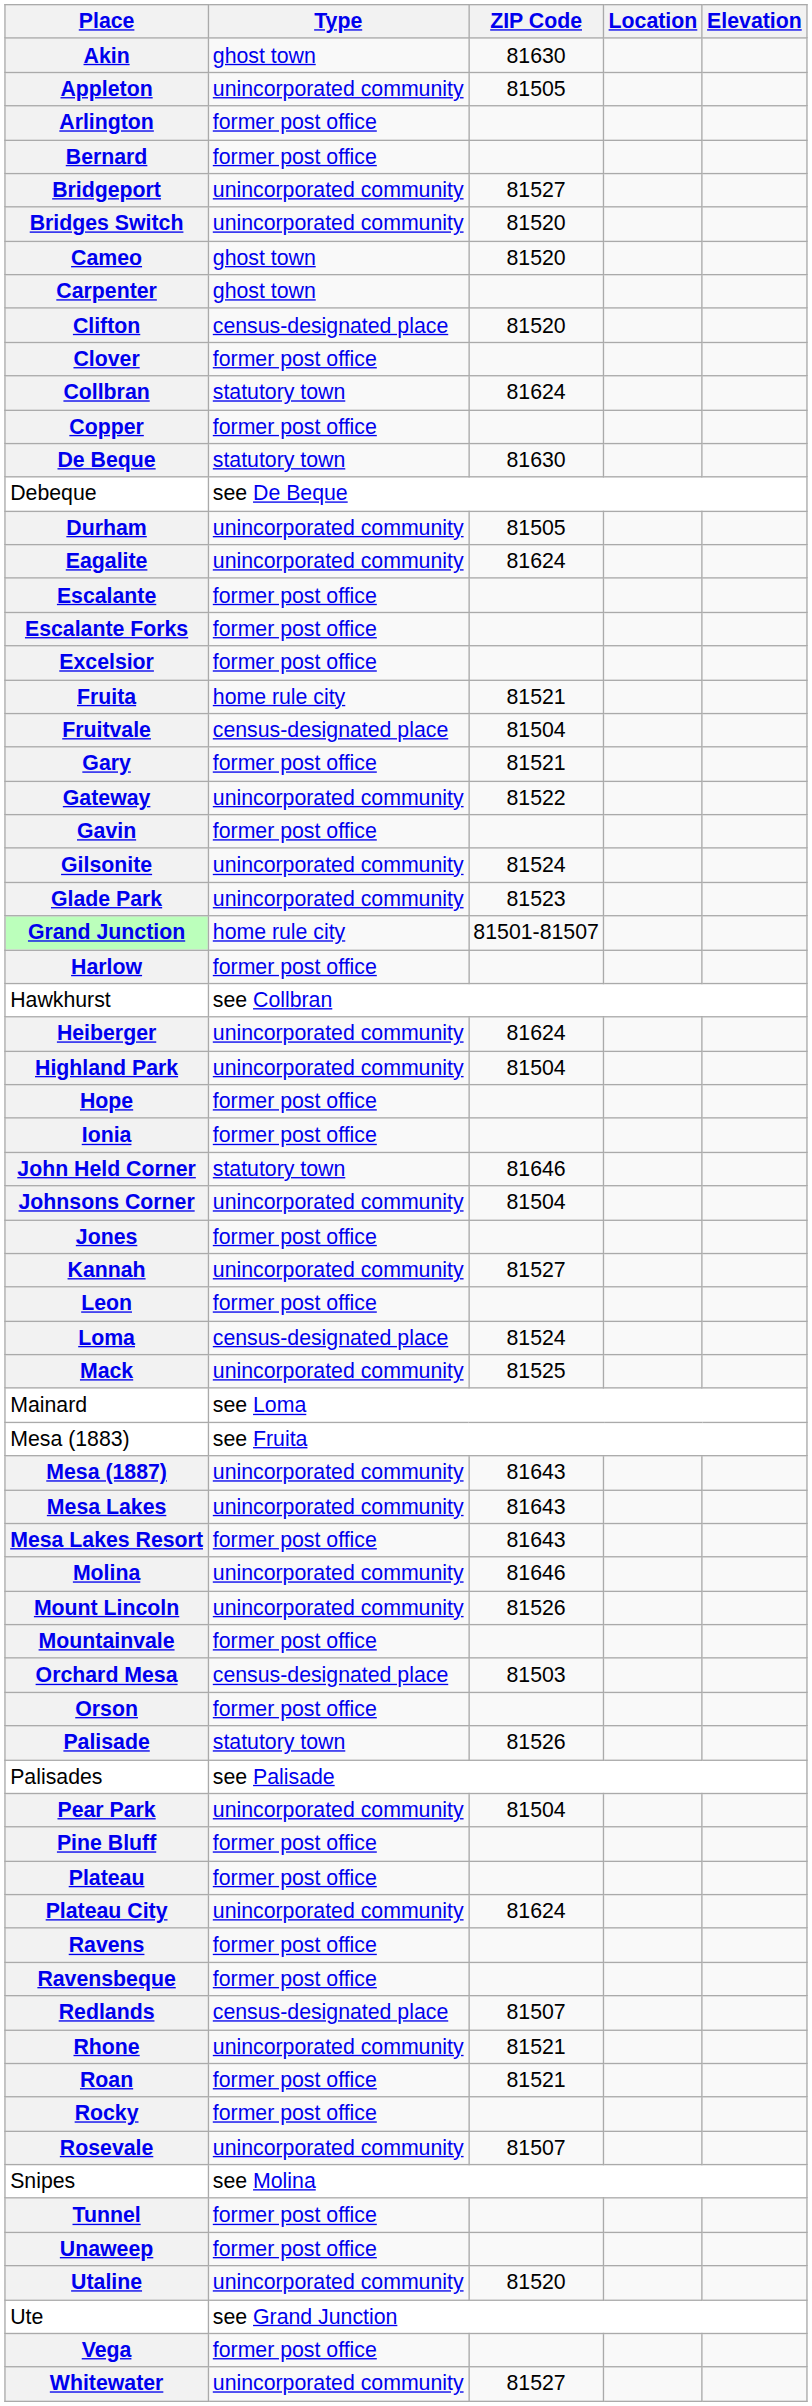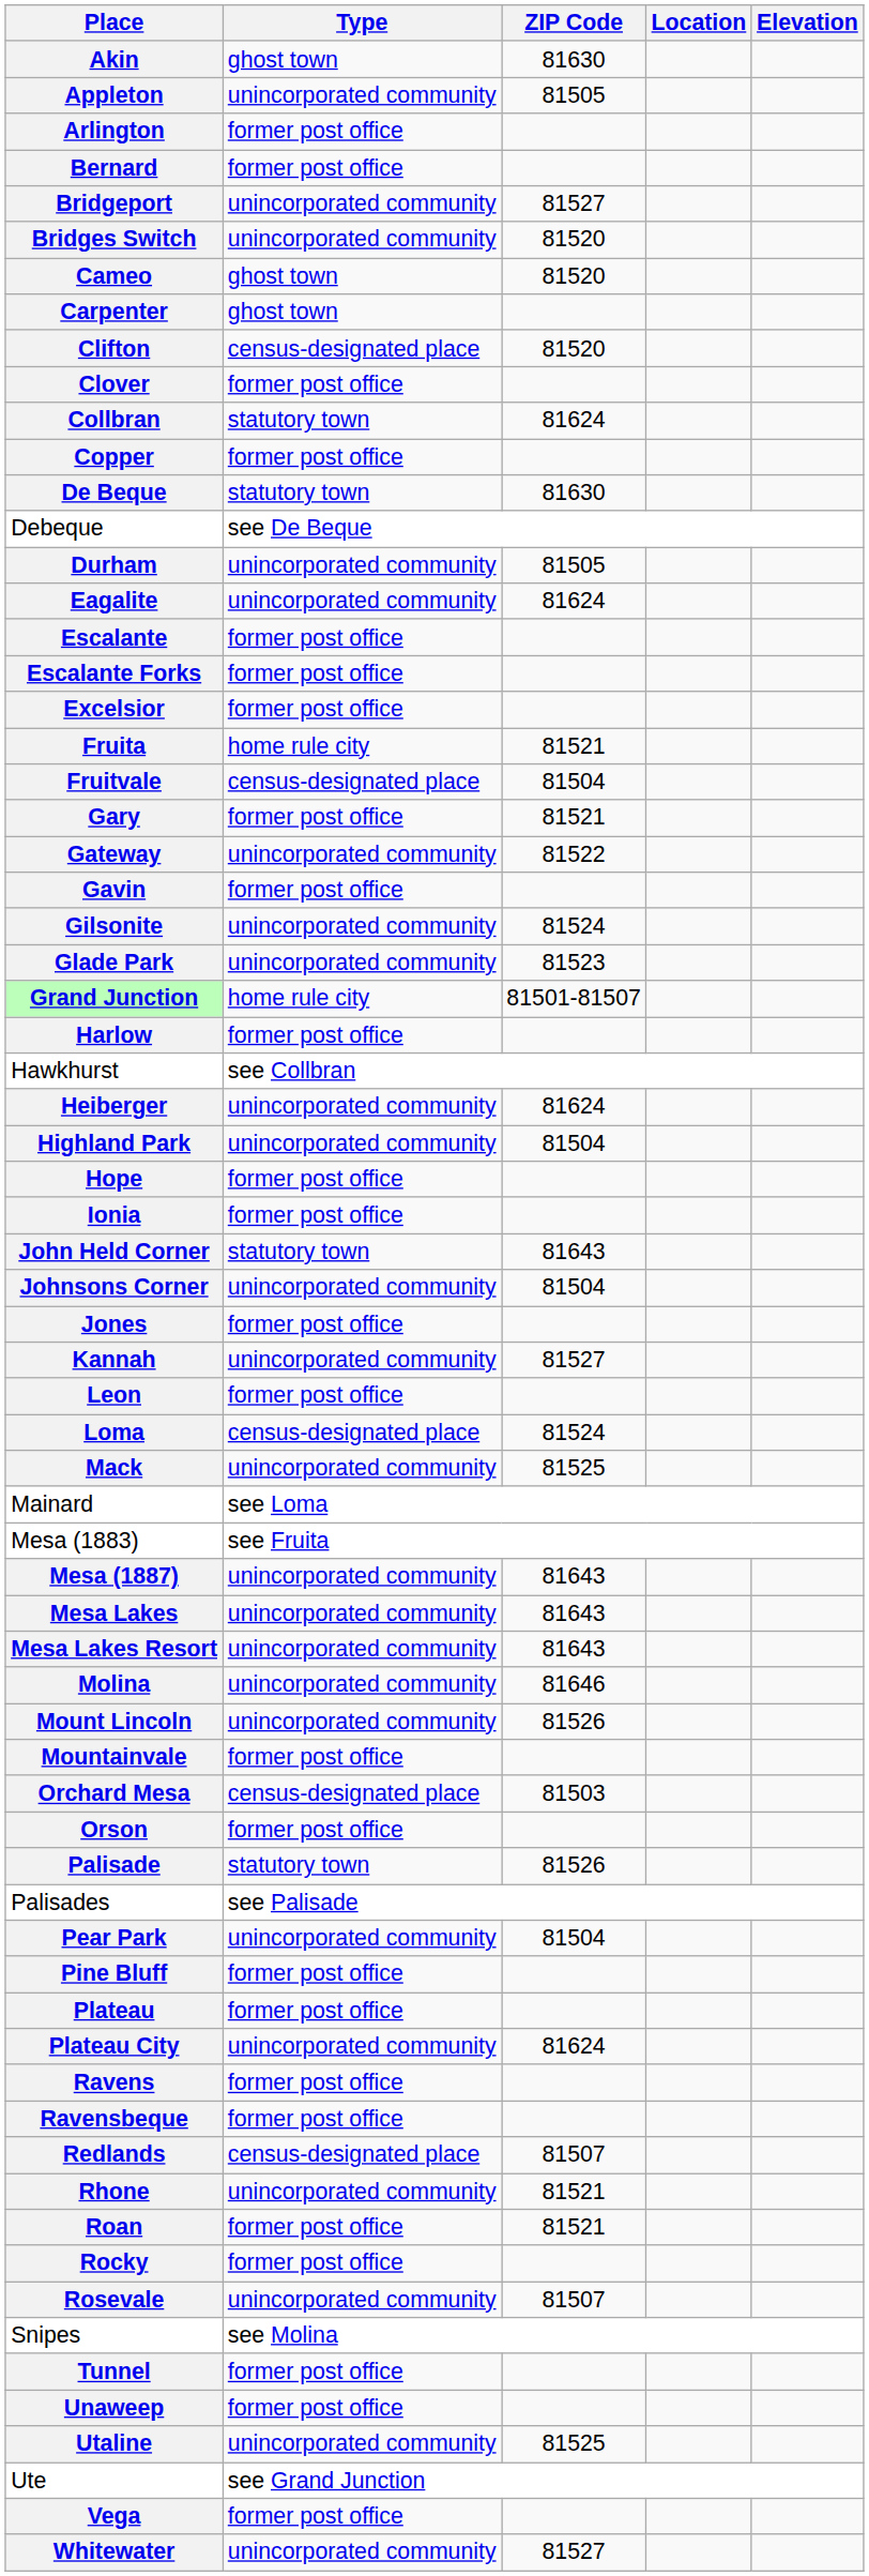John Held Corner | ZIP Code: 81646 -> 81643
Mesa Lakes Resort | Type: former post office -> unincorporated community
Utaline | ZIP Code: 81520 -> 81525
